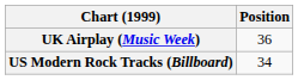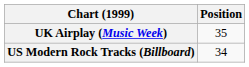UK Airplay (Music Week) | Position: 36 -> 35
